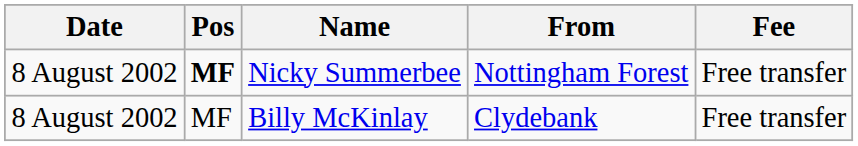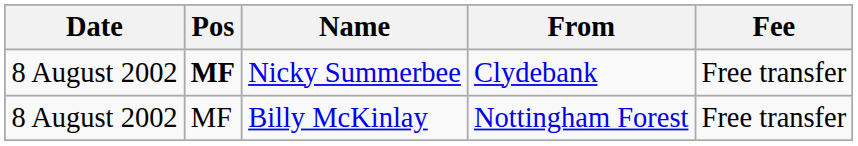Nicky Summerbee | From: Nottingham Forest -> Clydebank
Billy McKinlay | From: Clydebank -> Nottingham Forest
